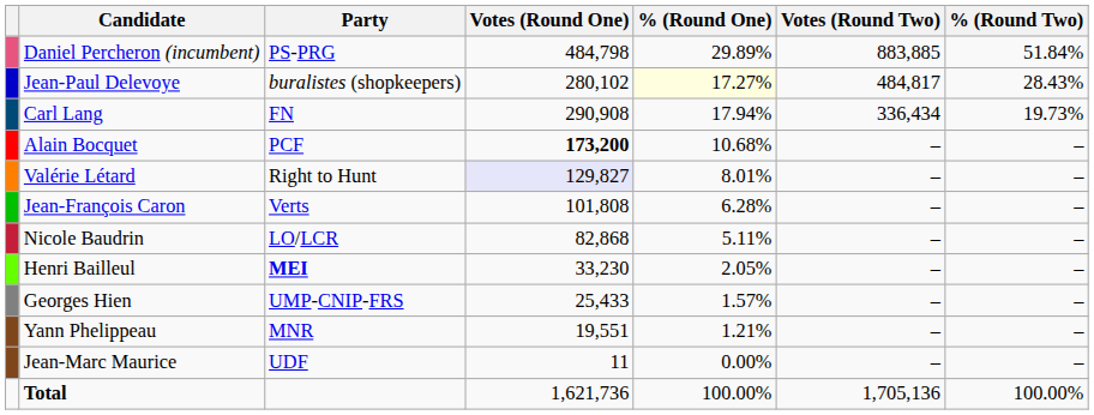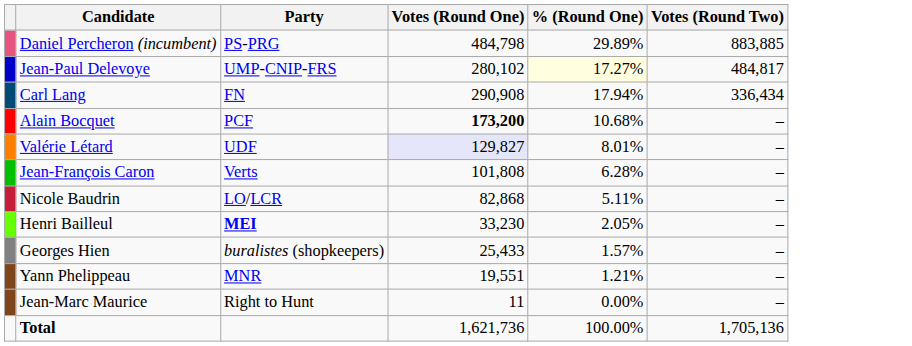- column: % (Round Two) | 51.84% | 28.43% | 19.73% | – | – | – | – | – | – | – | – | 100.00%
Jean-Paul Delevoye | Party: buralistes (shopkeepers) -> UMP-CNIP-FRS
Valérie Létard | Party: Right to Hunt -> UDF
Georges Hien | Party: UMP-CNIP-FRS -> buralistes (shopkeepers)
Jean-Marc Maurice | Party: UDF -> Right to Hunt
